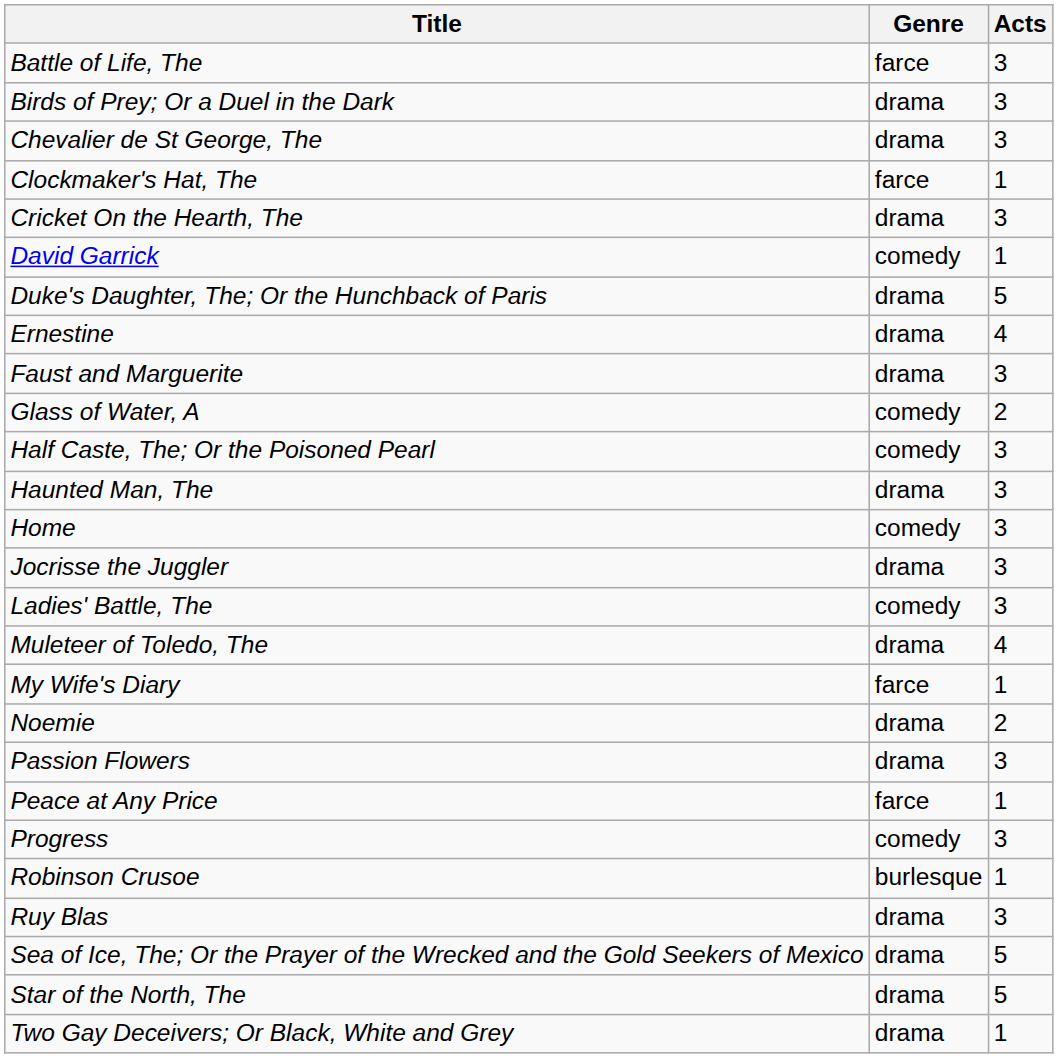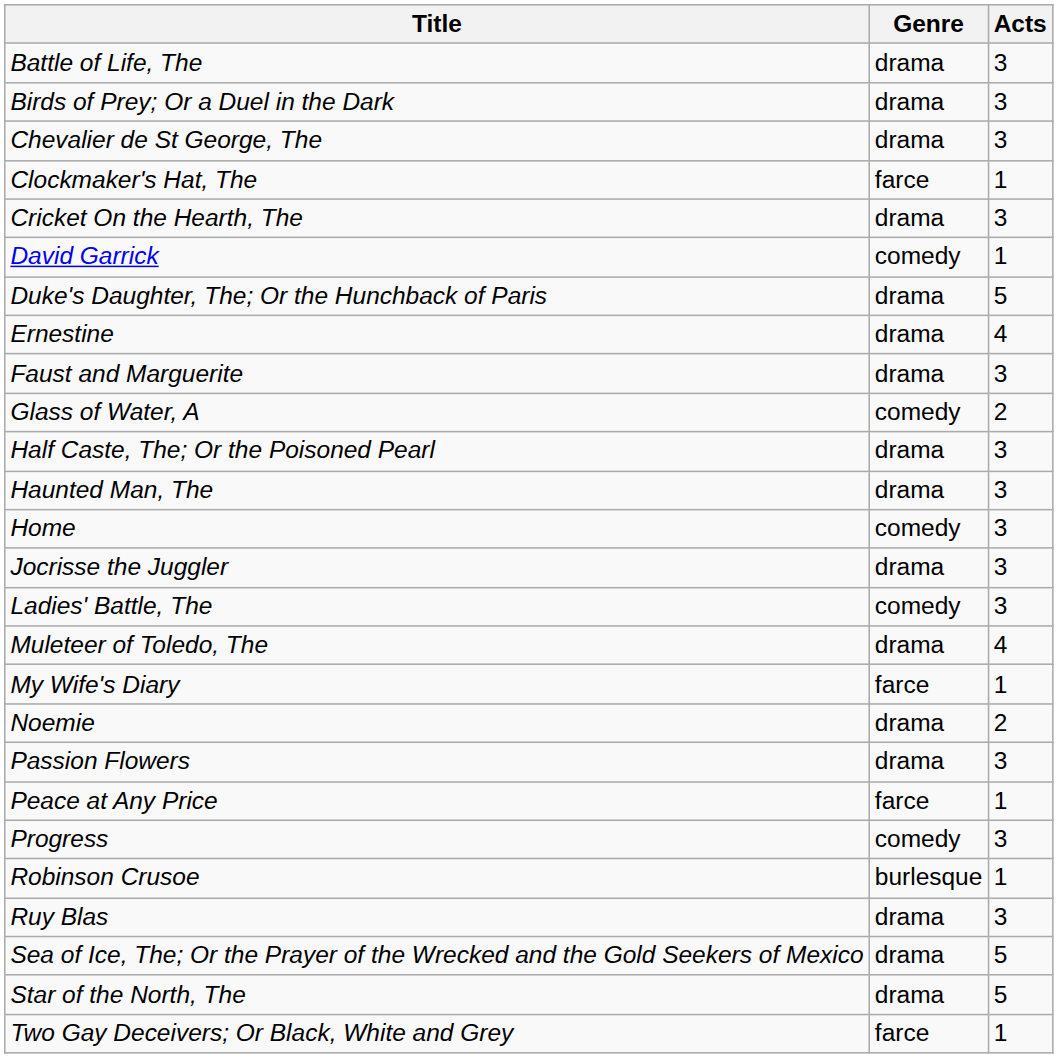Battle of Life, The | Genre: farce -> drama
Half Caste, The; Or the Poisoned Pearl | Genre: comedy -> drama
Two Gay Deceivers; Or Black, White and Grey | Genre: drama -> farce
